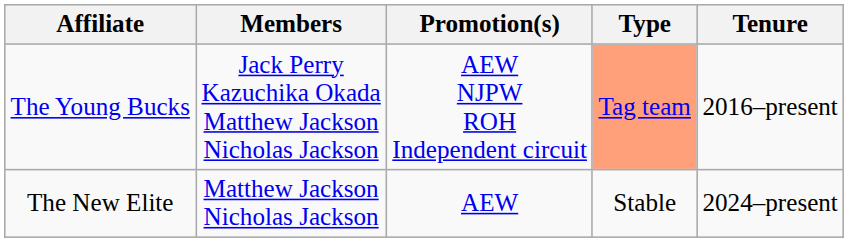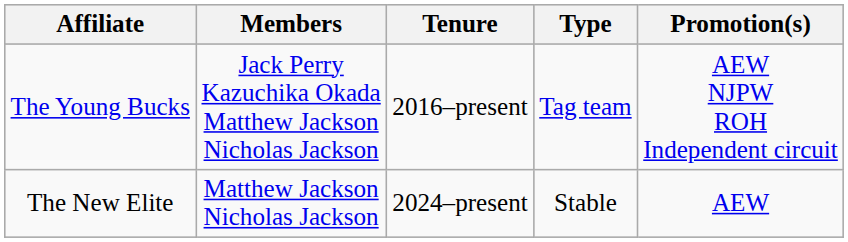columns swapped: Tenure <-> Promotion(s)
The Young Bucks | Type: lightsalmon background -> no background
